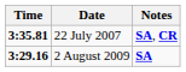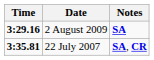rows swapped: 22 July 2007 <-> 2 August 2009
